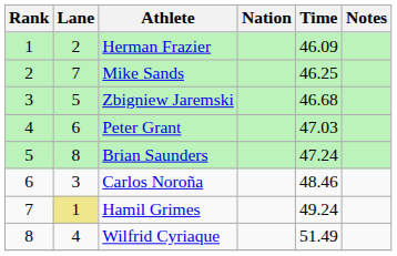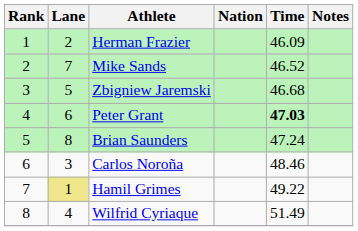Mike Sands | Time: 46.25 -> 46.52
Peter Grant | Time: normal -> bold
Hamil Grimes | Time: 49.24 -> 49.22
